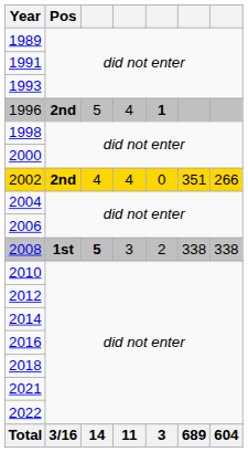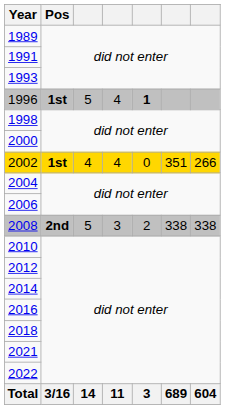1996 | Pos: 2nd -> 1st
2002 | Pos: 2nd -> 1st
2008 | Pos: 1st -> 2nd
2008 | column 3: bold -> normal
